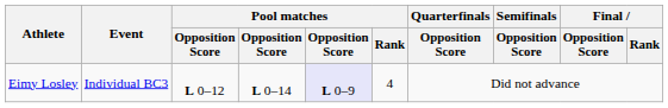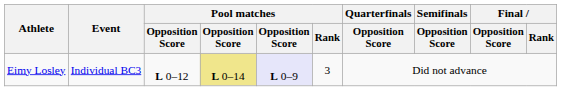Eimy Losley | column 4: no background -> khaki background
Eimy Losley | Pool matches / Rank: 4 -> 3
